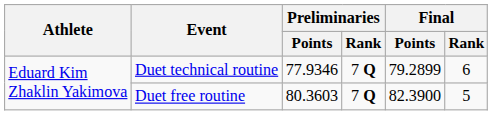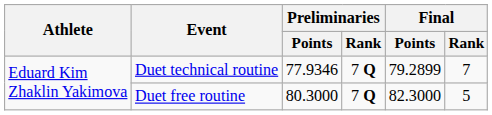Duet technical routine | Final / Rank: 6 -> 7
Duet free routine | Preliminaries / Points: 80.3603 -> 80.3000
Duet free routine | Final / Points: 82.3900 -> 82.3000
